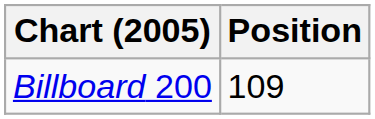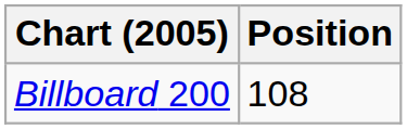Billboard 200 | Position: 109 -> 108
